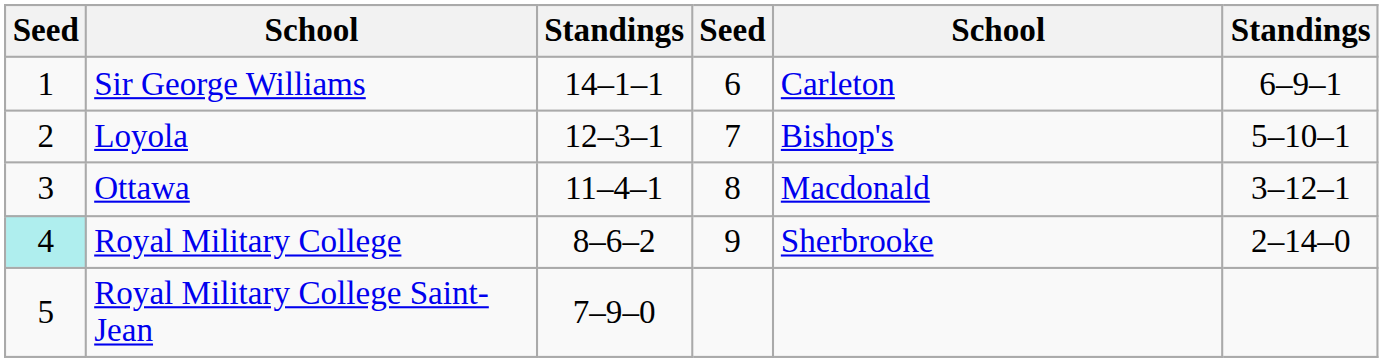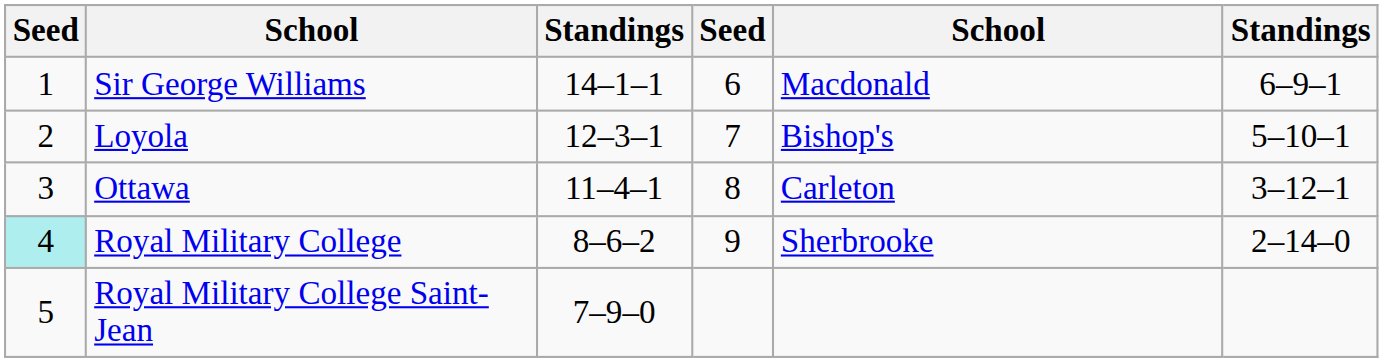Sir George Williams | column 5: Carleton -> Macdonald
Ottawa | column 5: Macdonald -> Carleton
